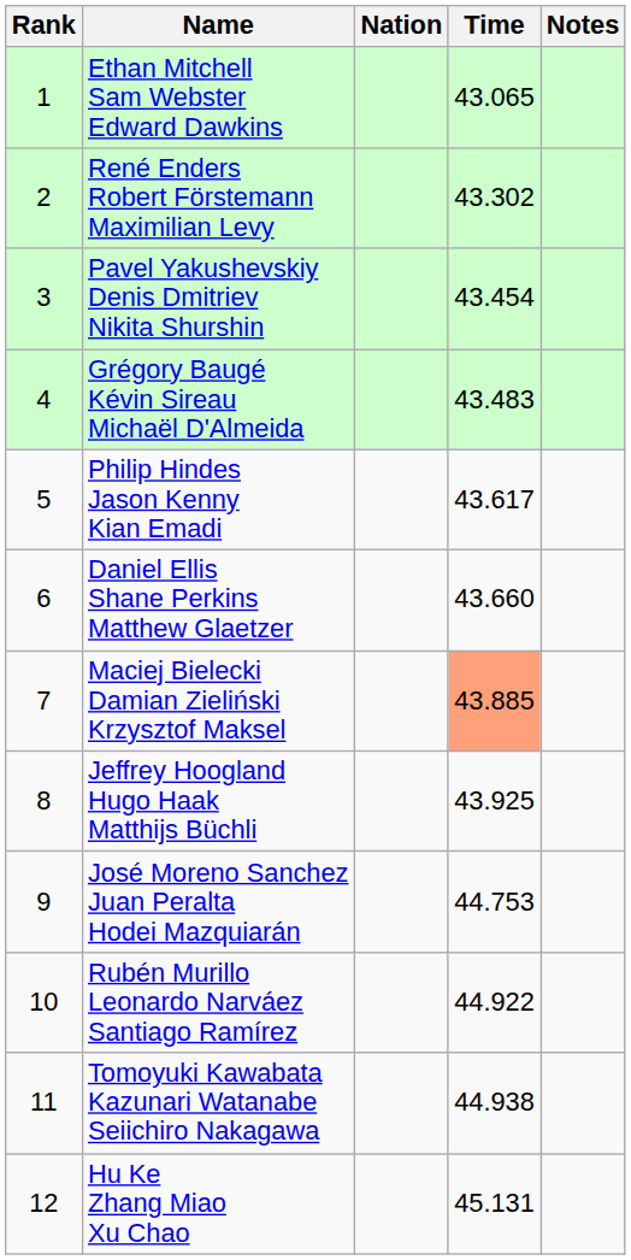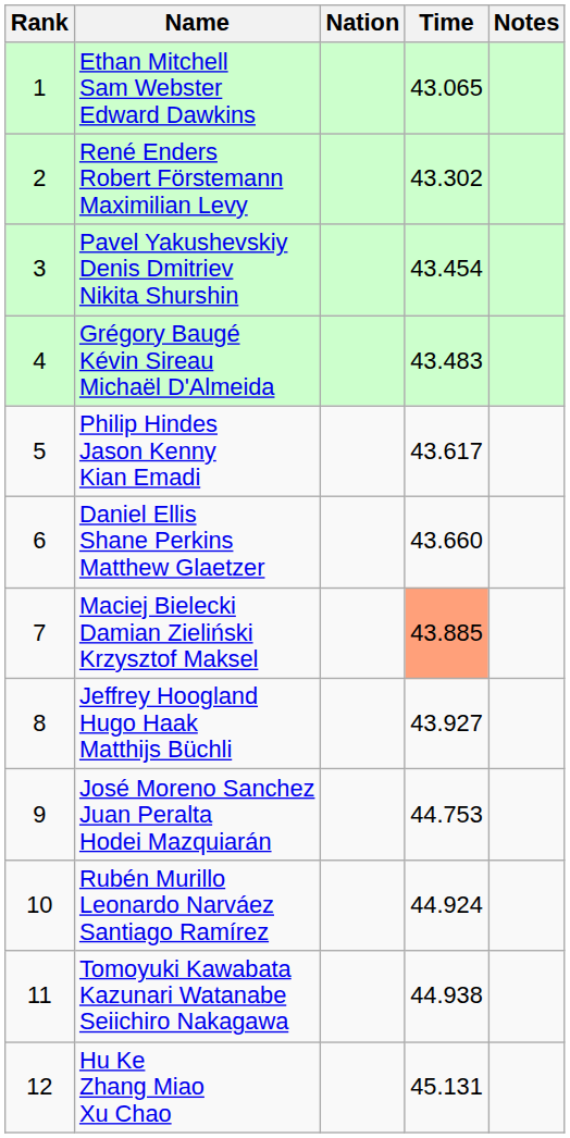Jeffrey Hoogland Hugo Haak Matthijs Büchli | Time: 43.925 -> 43.927
Rubén Murillo Leonardo Narváez Santiago Ramírez | Time: 44.922 -> 44.924
